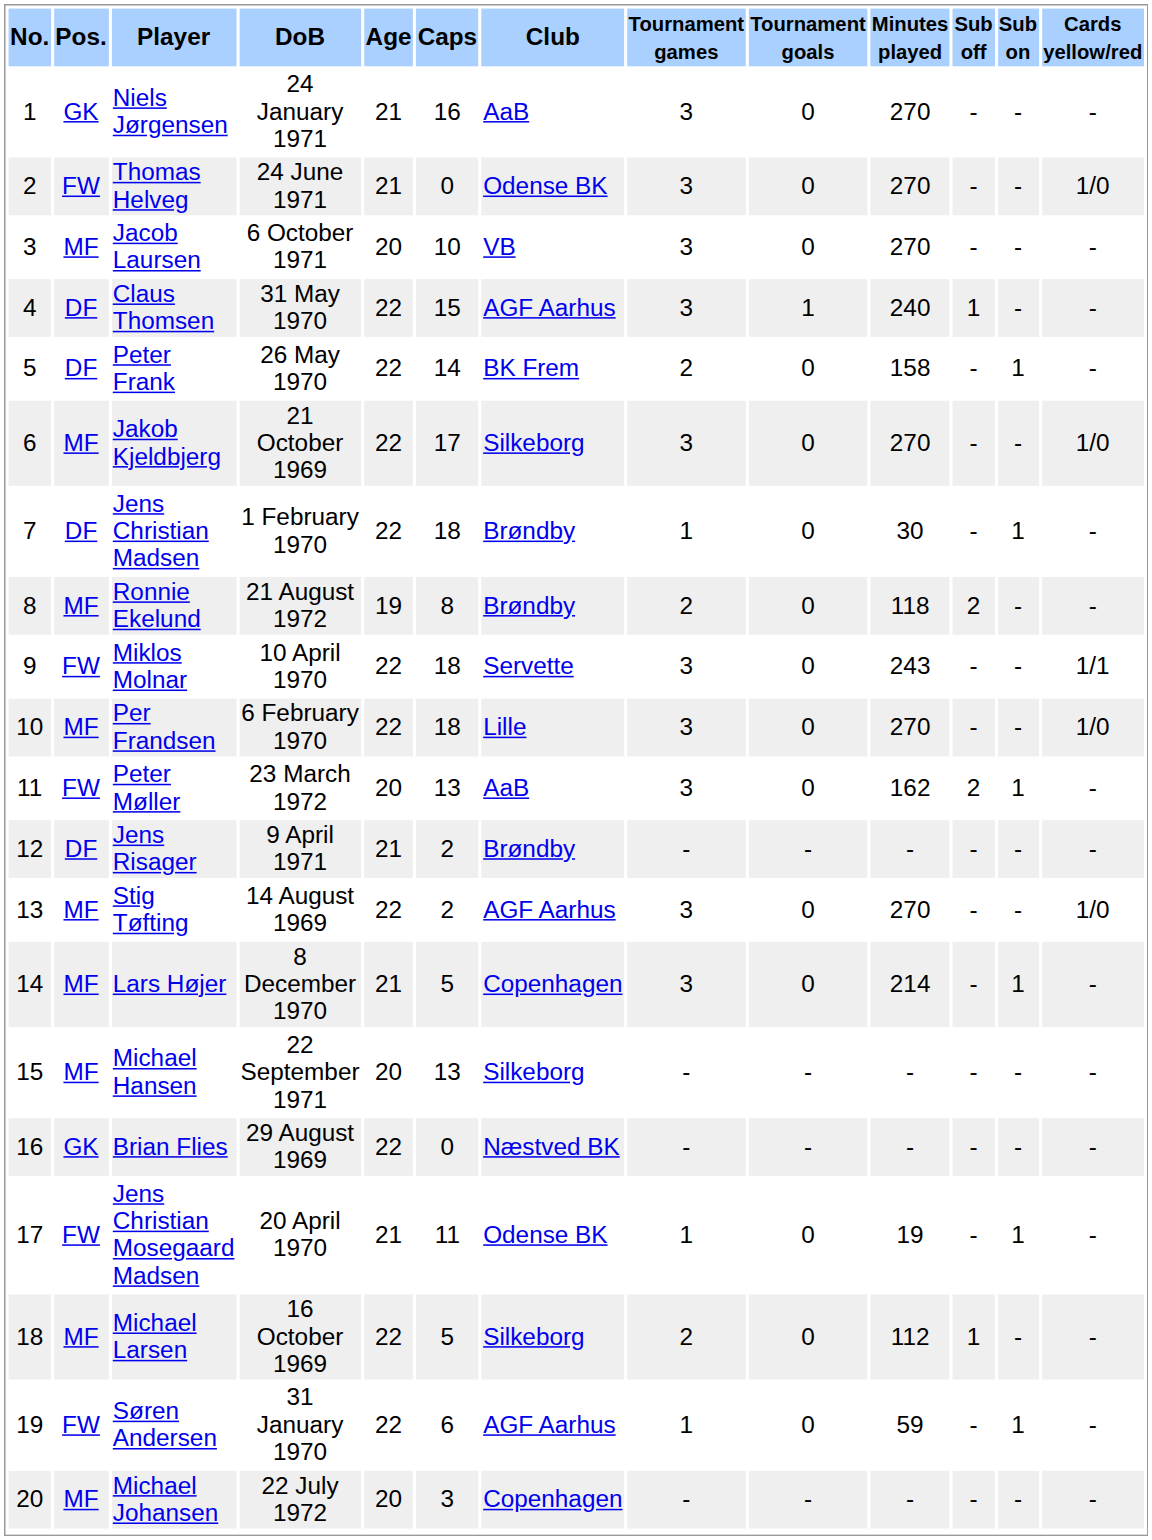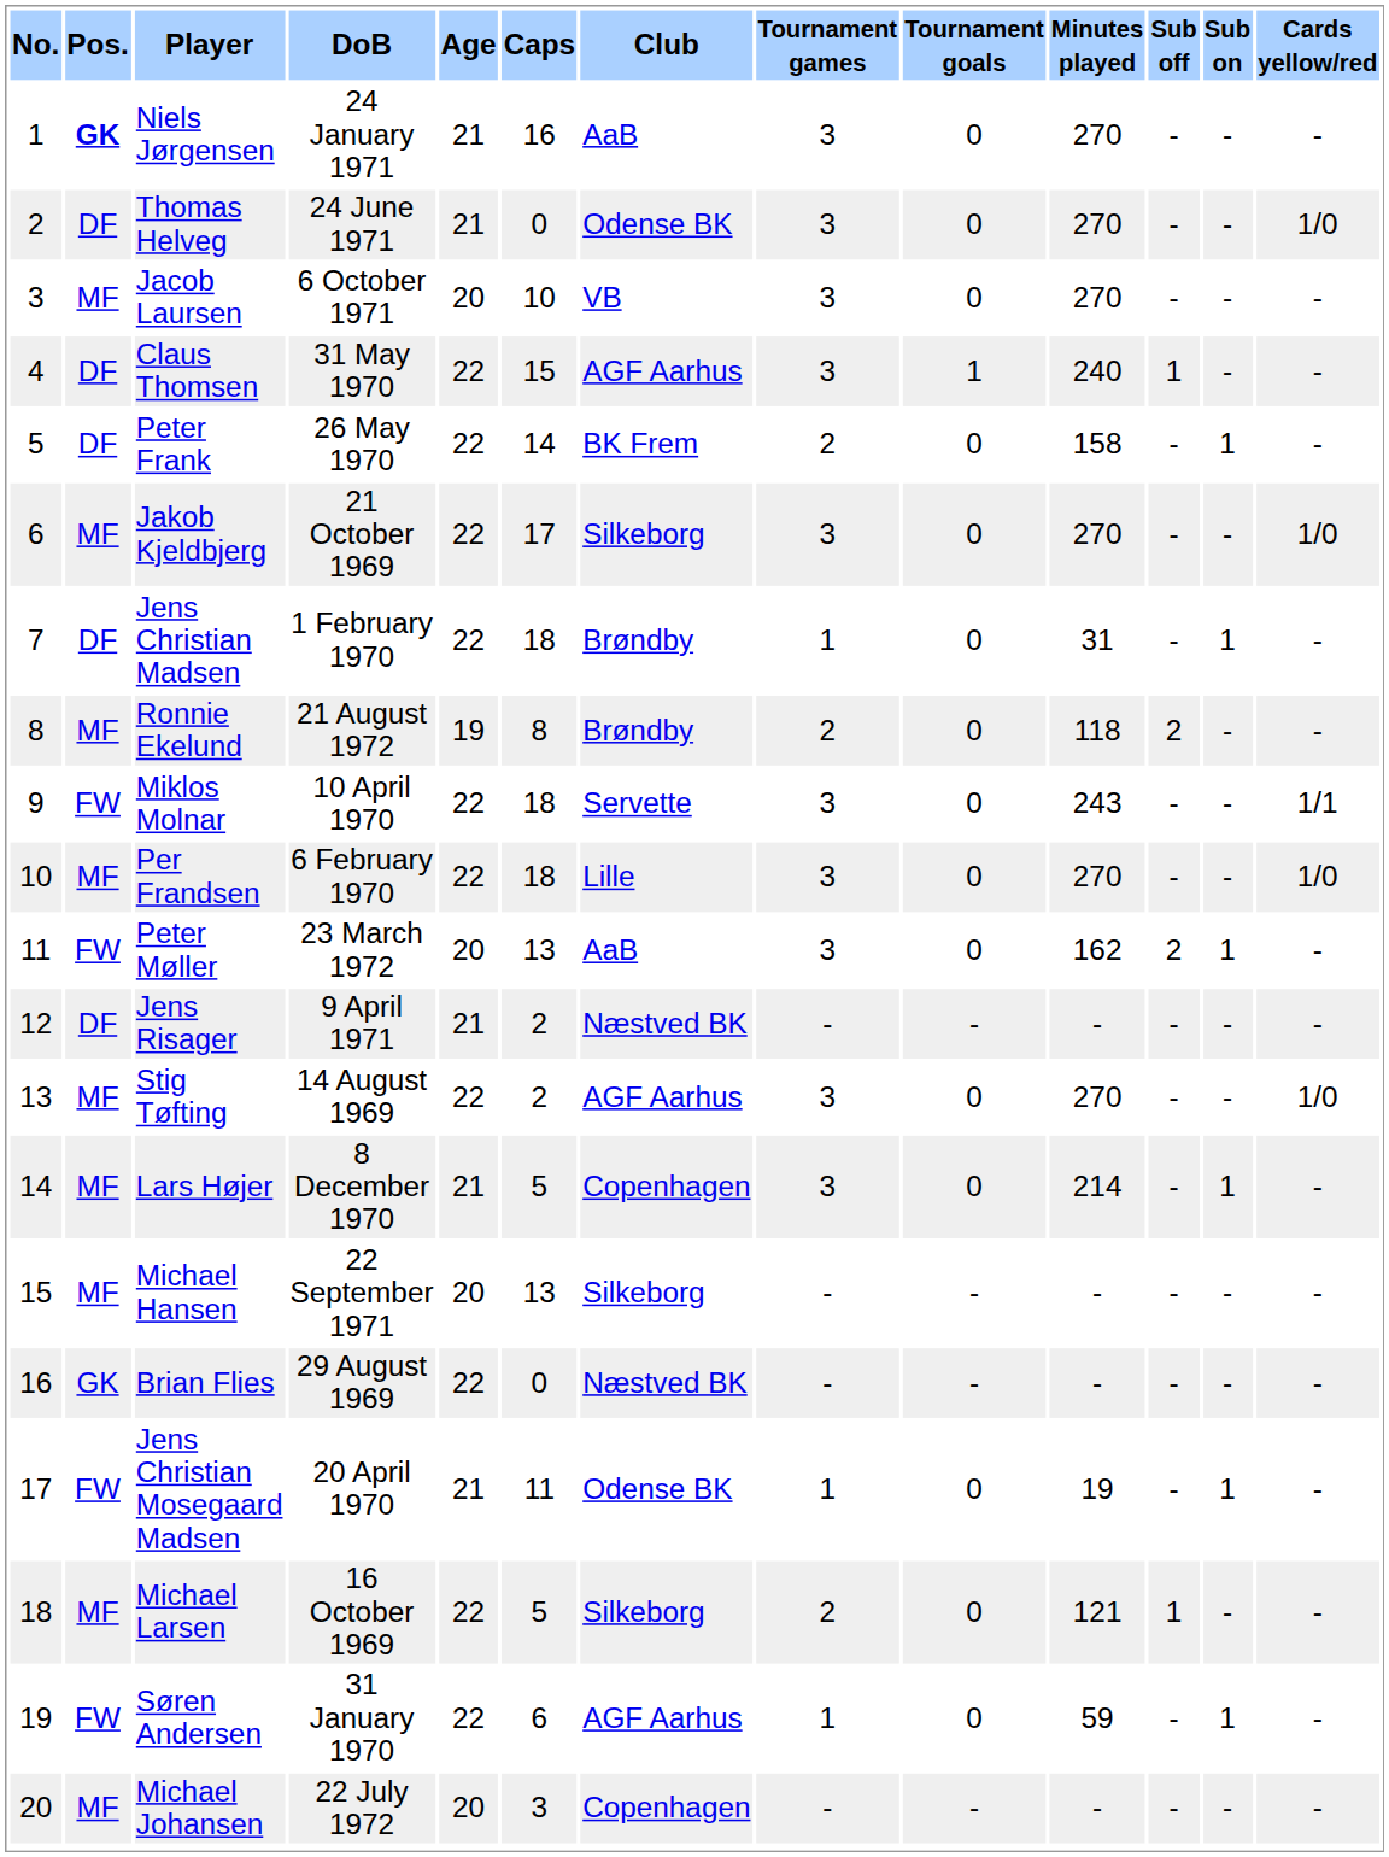Niels Jørgensen | Pos.: normal -> bold
Thomas Helveg | Pos.: FW -> DF
Jens Christian Madsen | Minutes played: 30 -> 31
Jens Risager | Club: Brøndby -> Næstved BK
Michael Larsen | Minutes played: 112 -> 121
